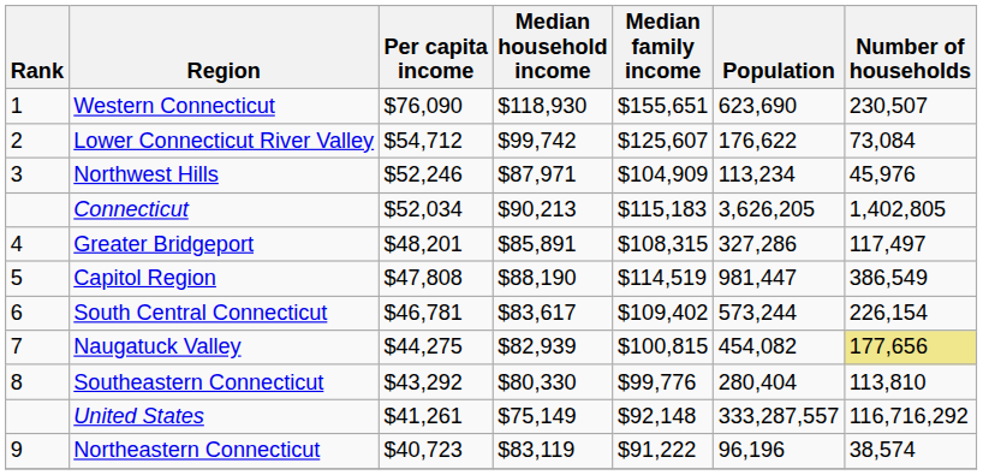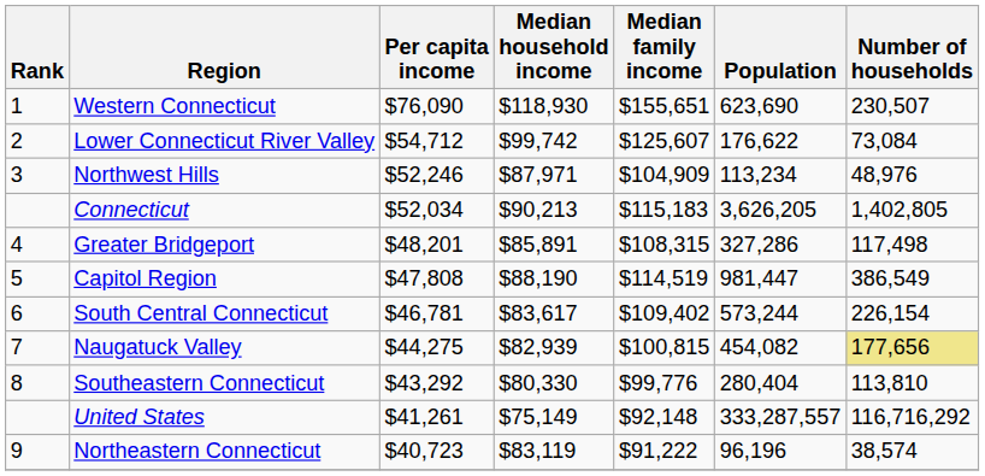Northwest Hills | Number of households: 45,976 -> 48,976
Greater Bridgeport | Number of households: 117,497 -> 117,498
